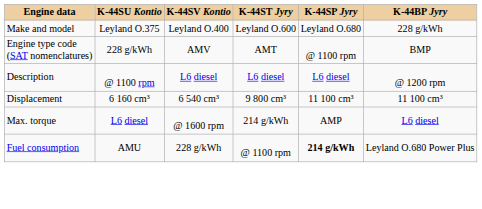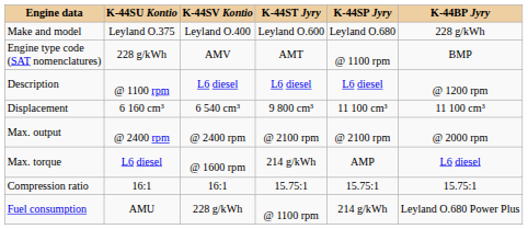+ row: Max. output | @ 2400 rpm | @ 2400 rpm | @ 2100 rpm | @ 2100 rpm | @ 2000 rpm
+ row: Compression ratio | 16:1 | 16:1 | 15.75:1 | 15.75:1 | 15.75:1
Fuel consumption | K-44SP Jyry: bold -> normal
